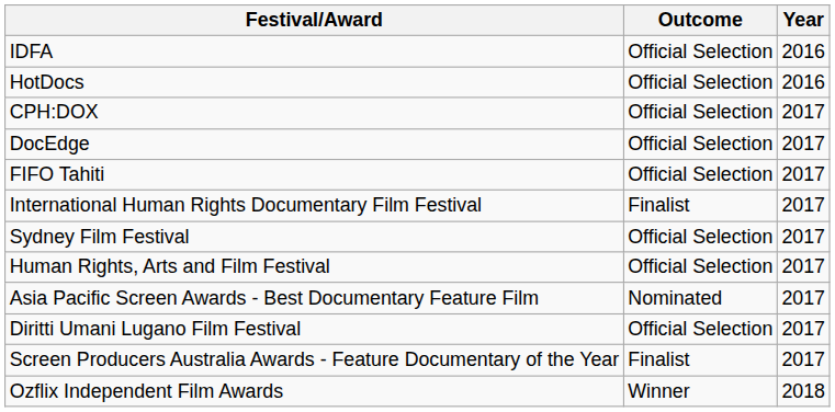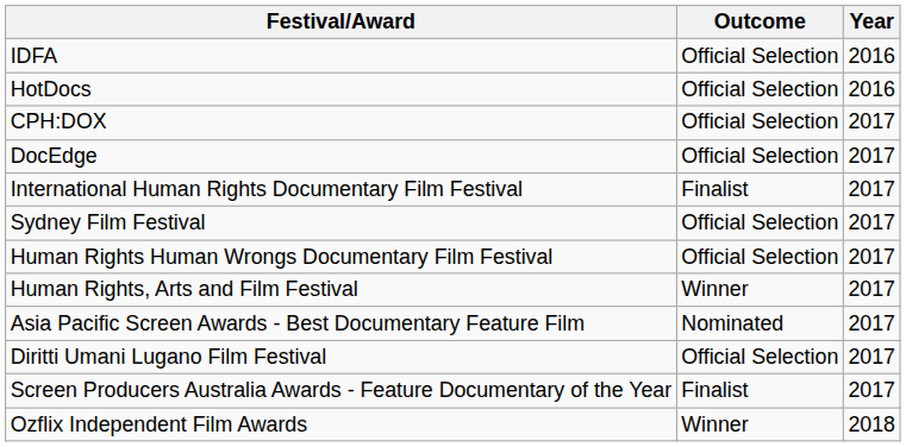- row: FIFO Tahiti | Official Selection | 2017
+ row: Human Rights Human Wrongs Documentary Film Festival | Official Selection | 2017
Human Rights, Arts and Film Festival | Outcome: Official Selection -> Winner
